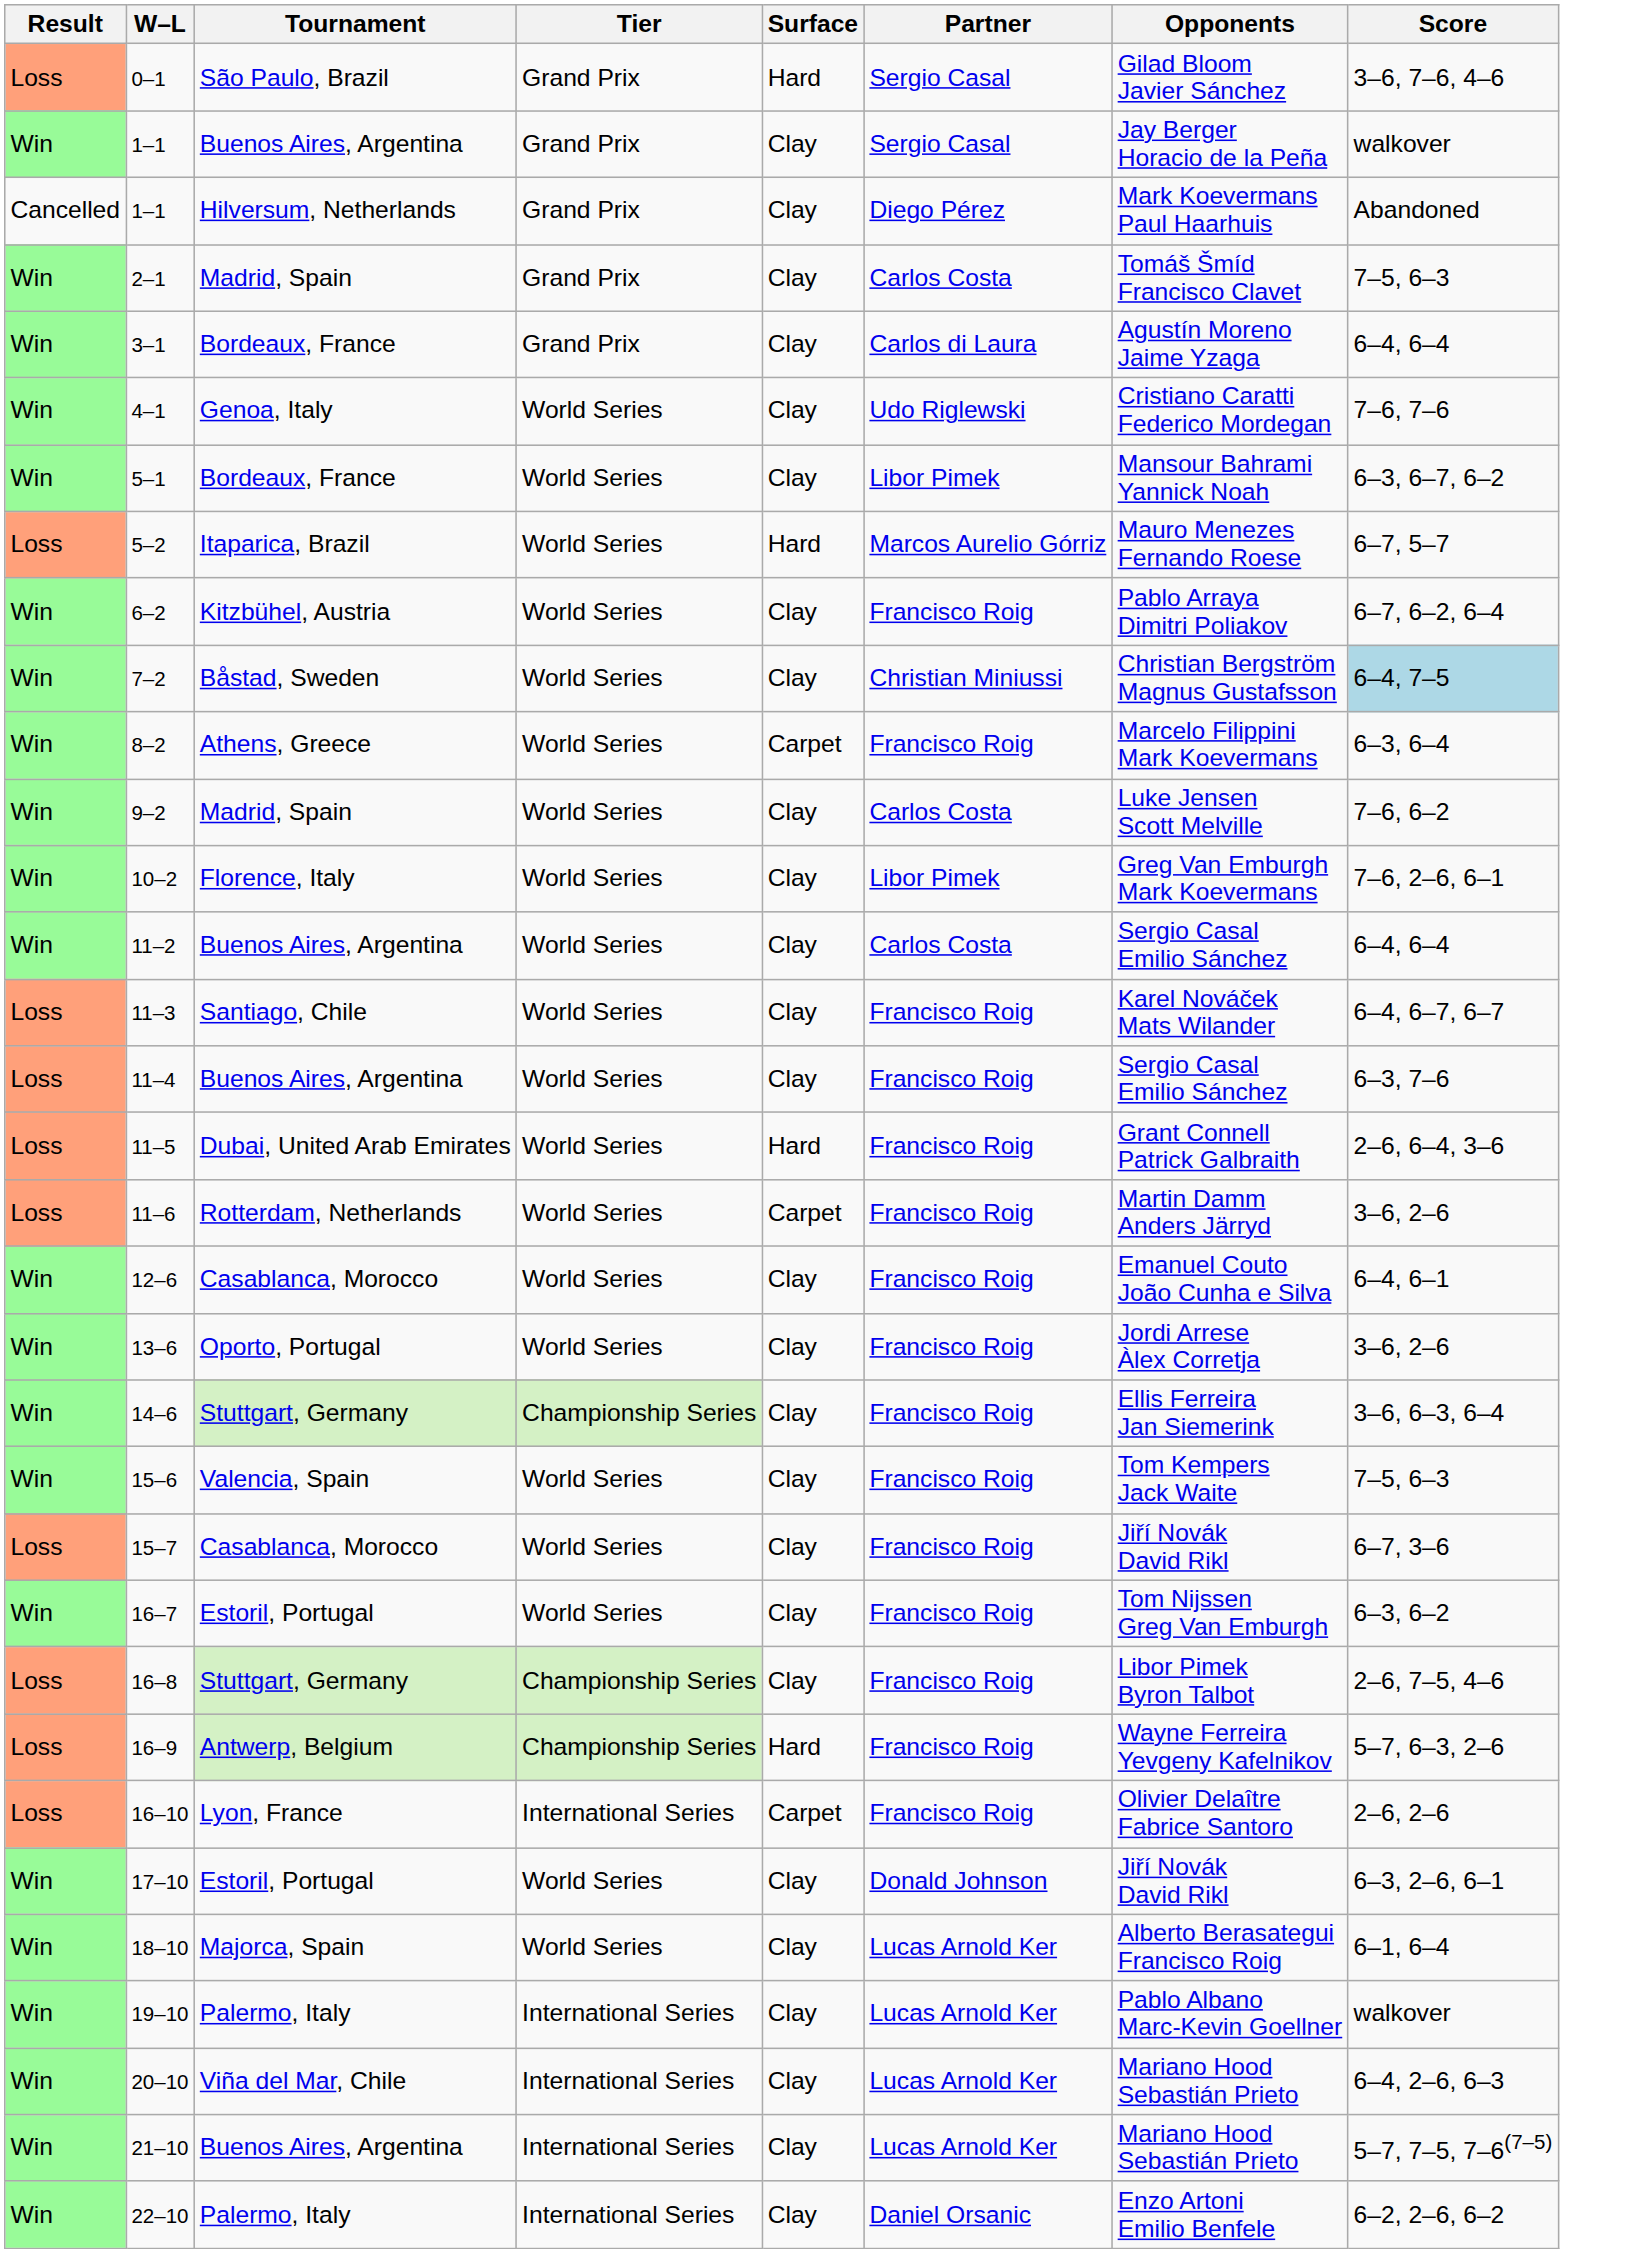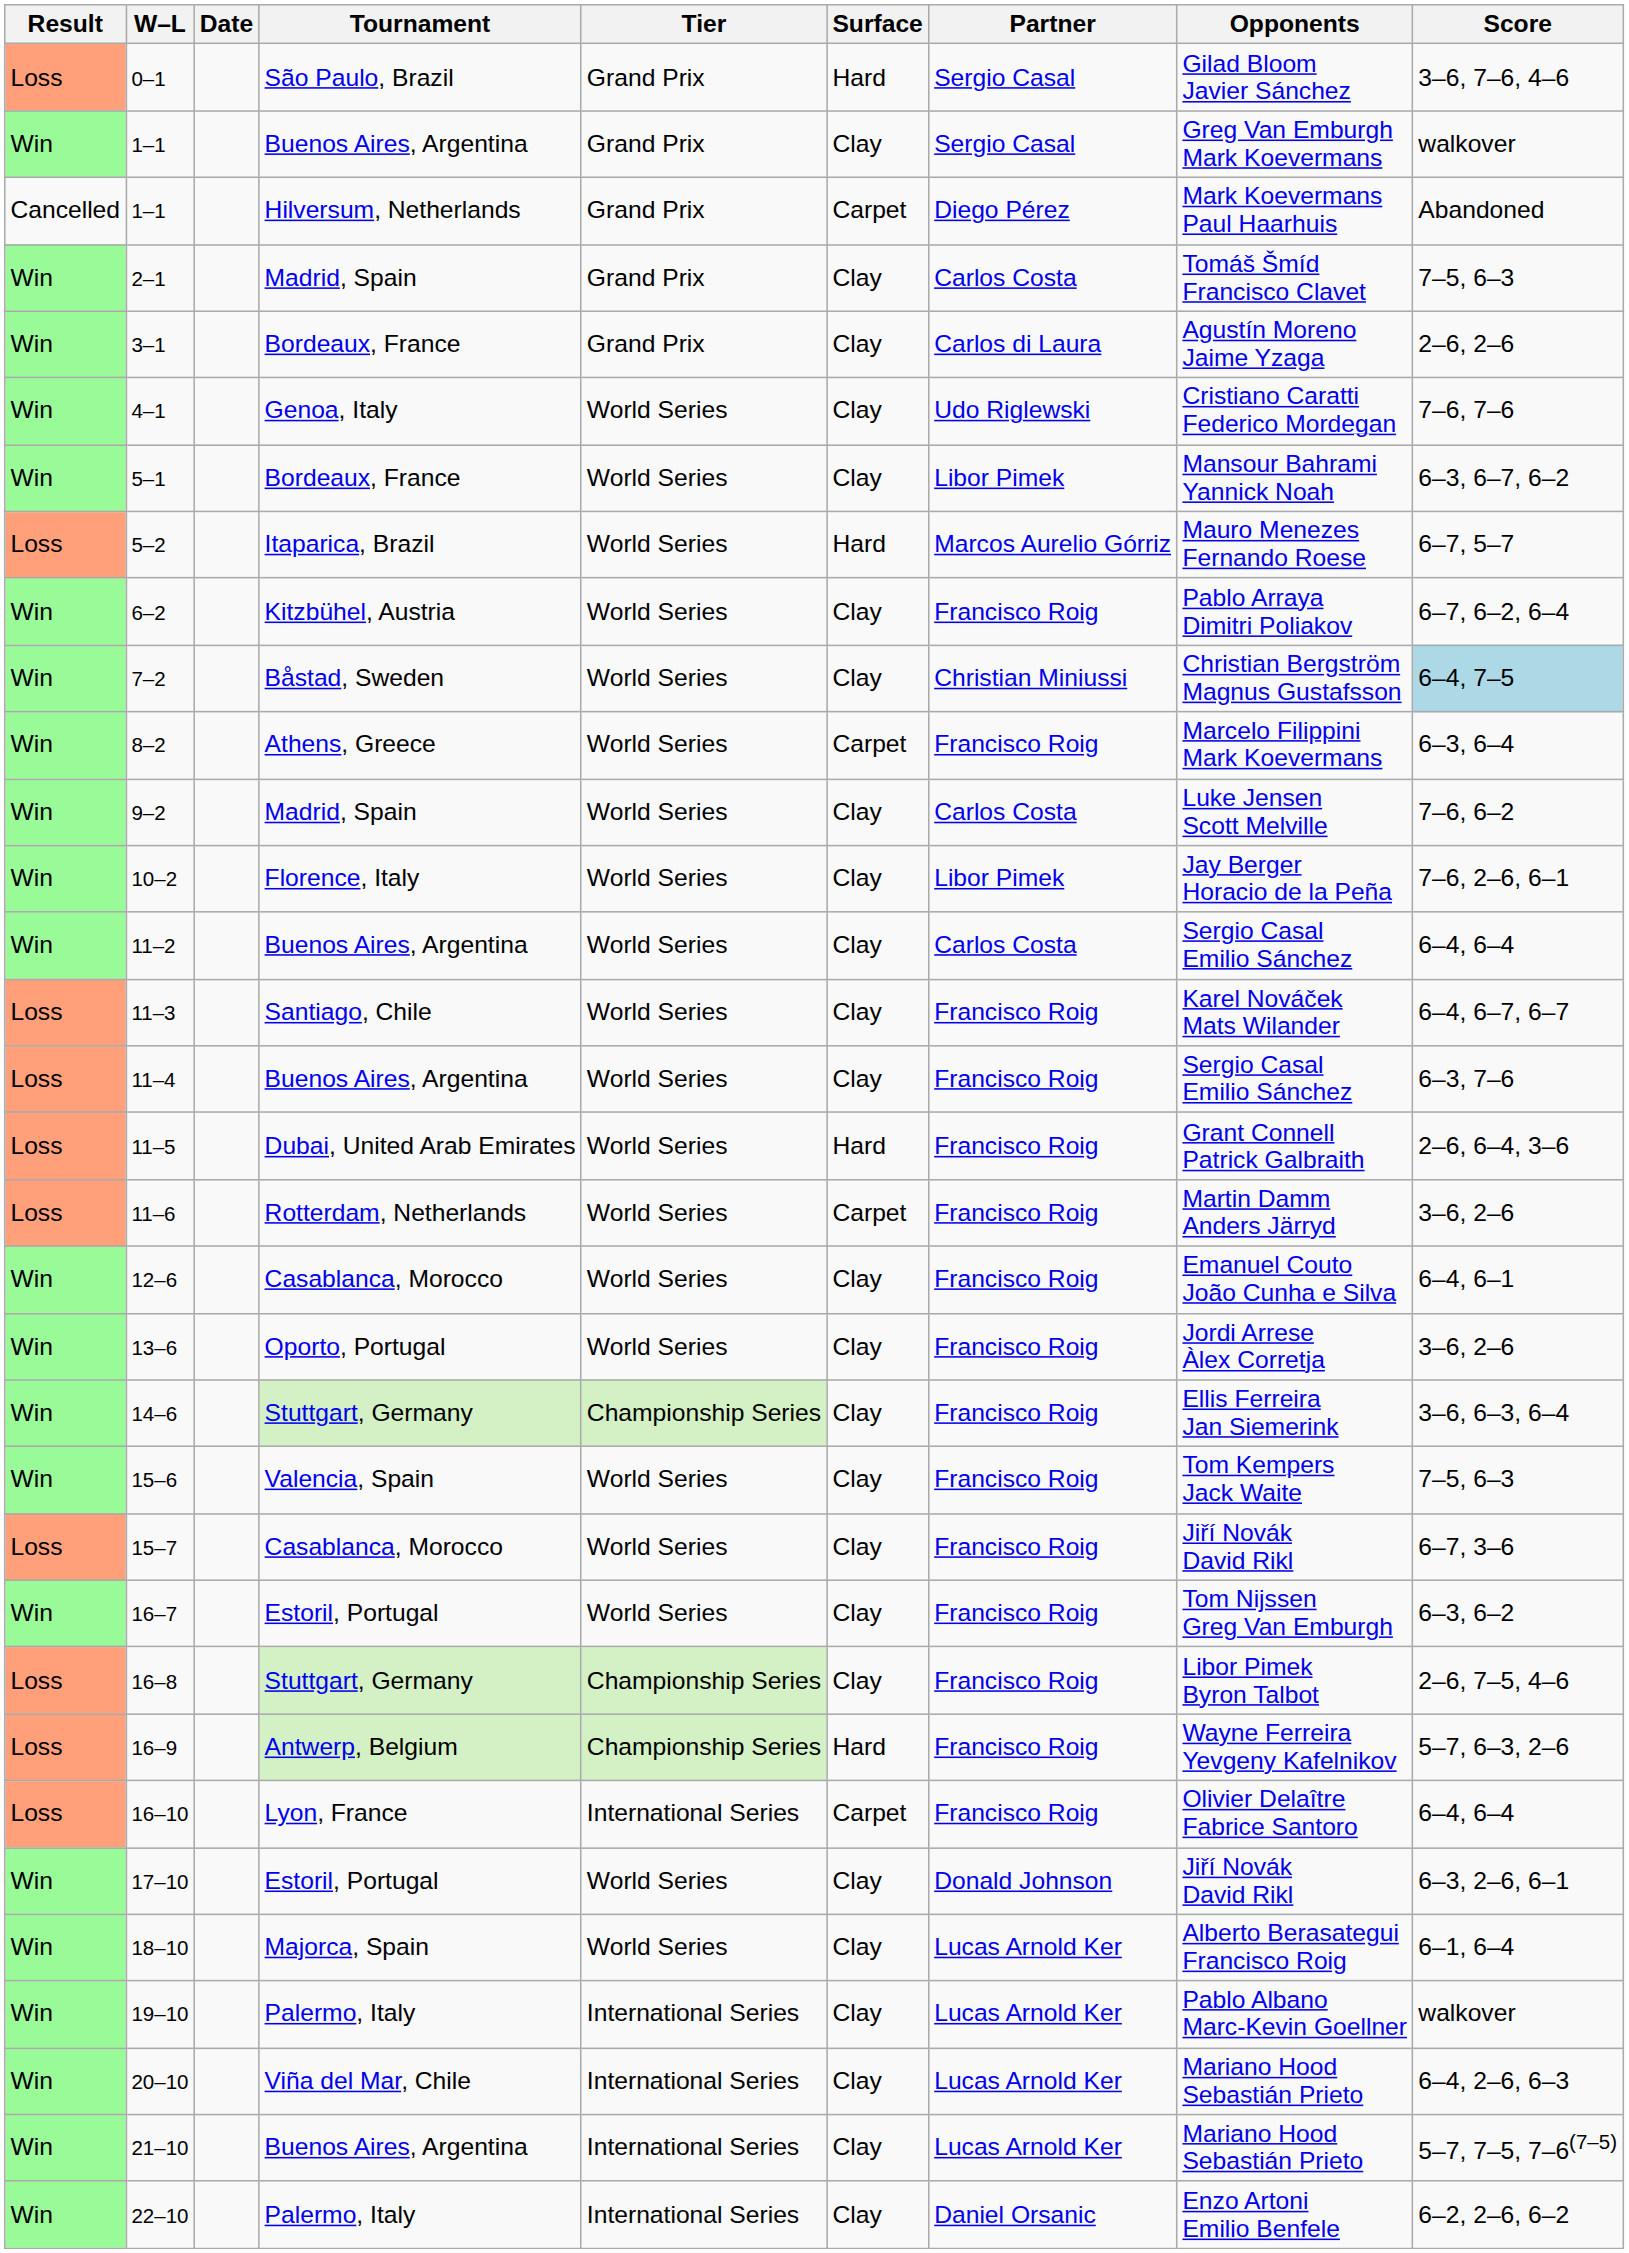+ column: Date
1–1 / Buenos Aires, Argentina | Opponents: Jay Berger Horacio de la Peña -> Greg Van Emburgh Mark Koevermans
1–1 / Hilversum, Netherlands | Surface: Clay -> Carpet
3–1 | Score: 6–4, 6–4 -> 2–6, 2–6
10–2 | Opponents: Greg Van Emburgh Mark Koevermans -> Jay Berger Horacio de la Peña
16–10 | Score: 2–6, 2–6 -> 6–4, 6–4
